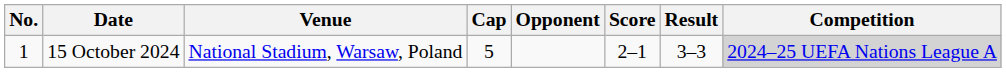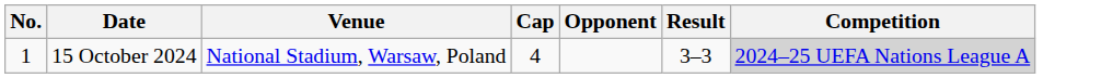- column: Score | 2–1
15 October 2024 | Cap: 5 -> 4
